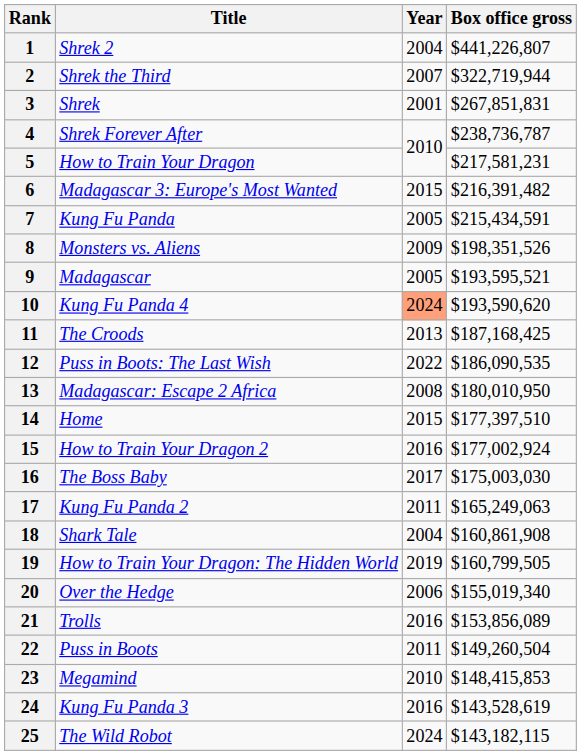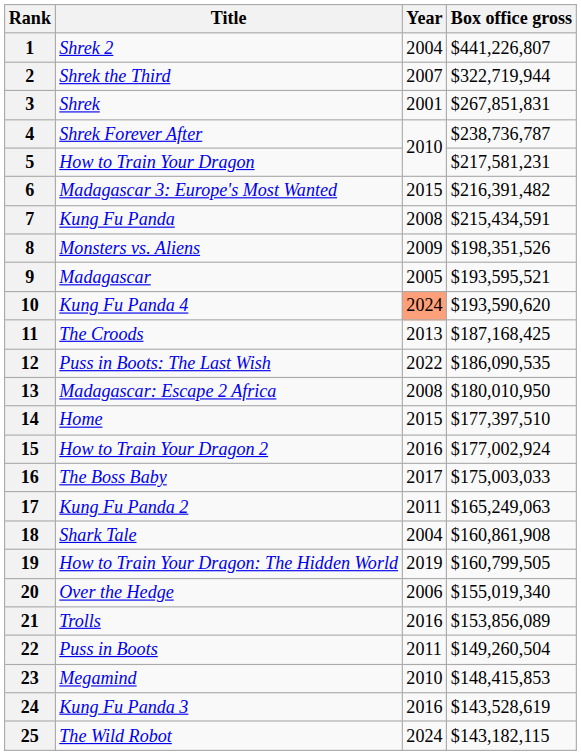7 | Year: 2005 -> 2008
16 | Box office gross: $175,003,030 -> $175,003,033
